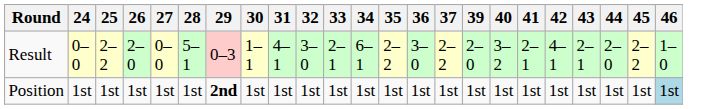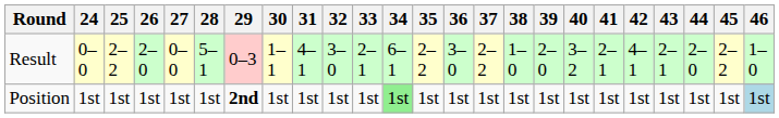+ column: 38 | 1–0 | 1st
Position | 34: no background -> lightgreen background
